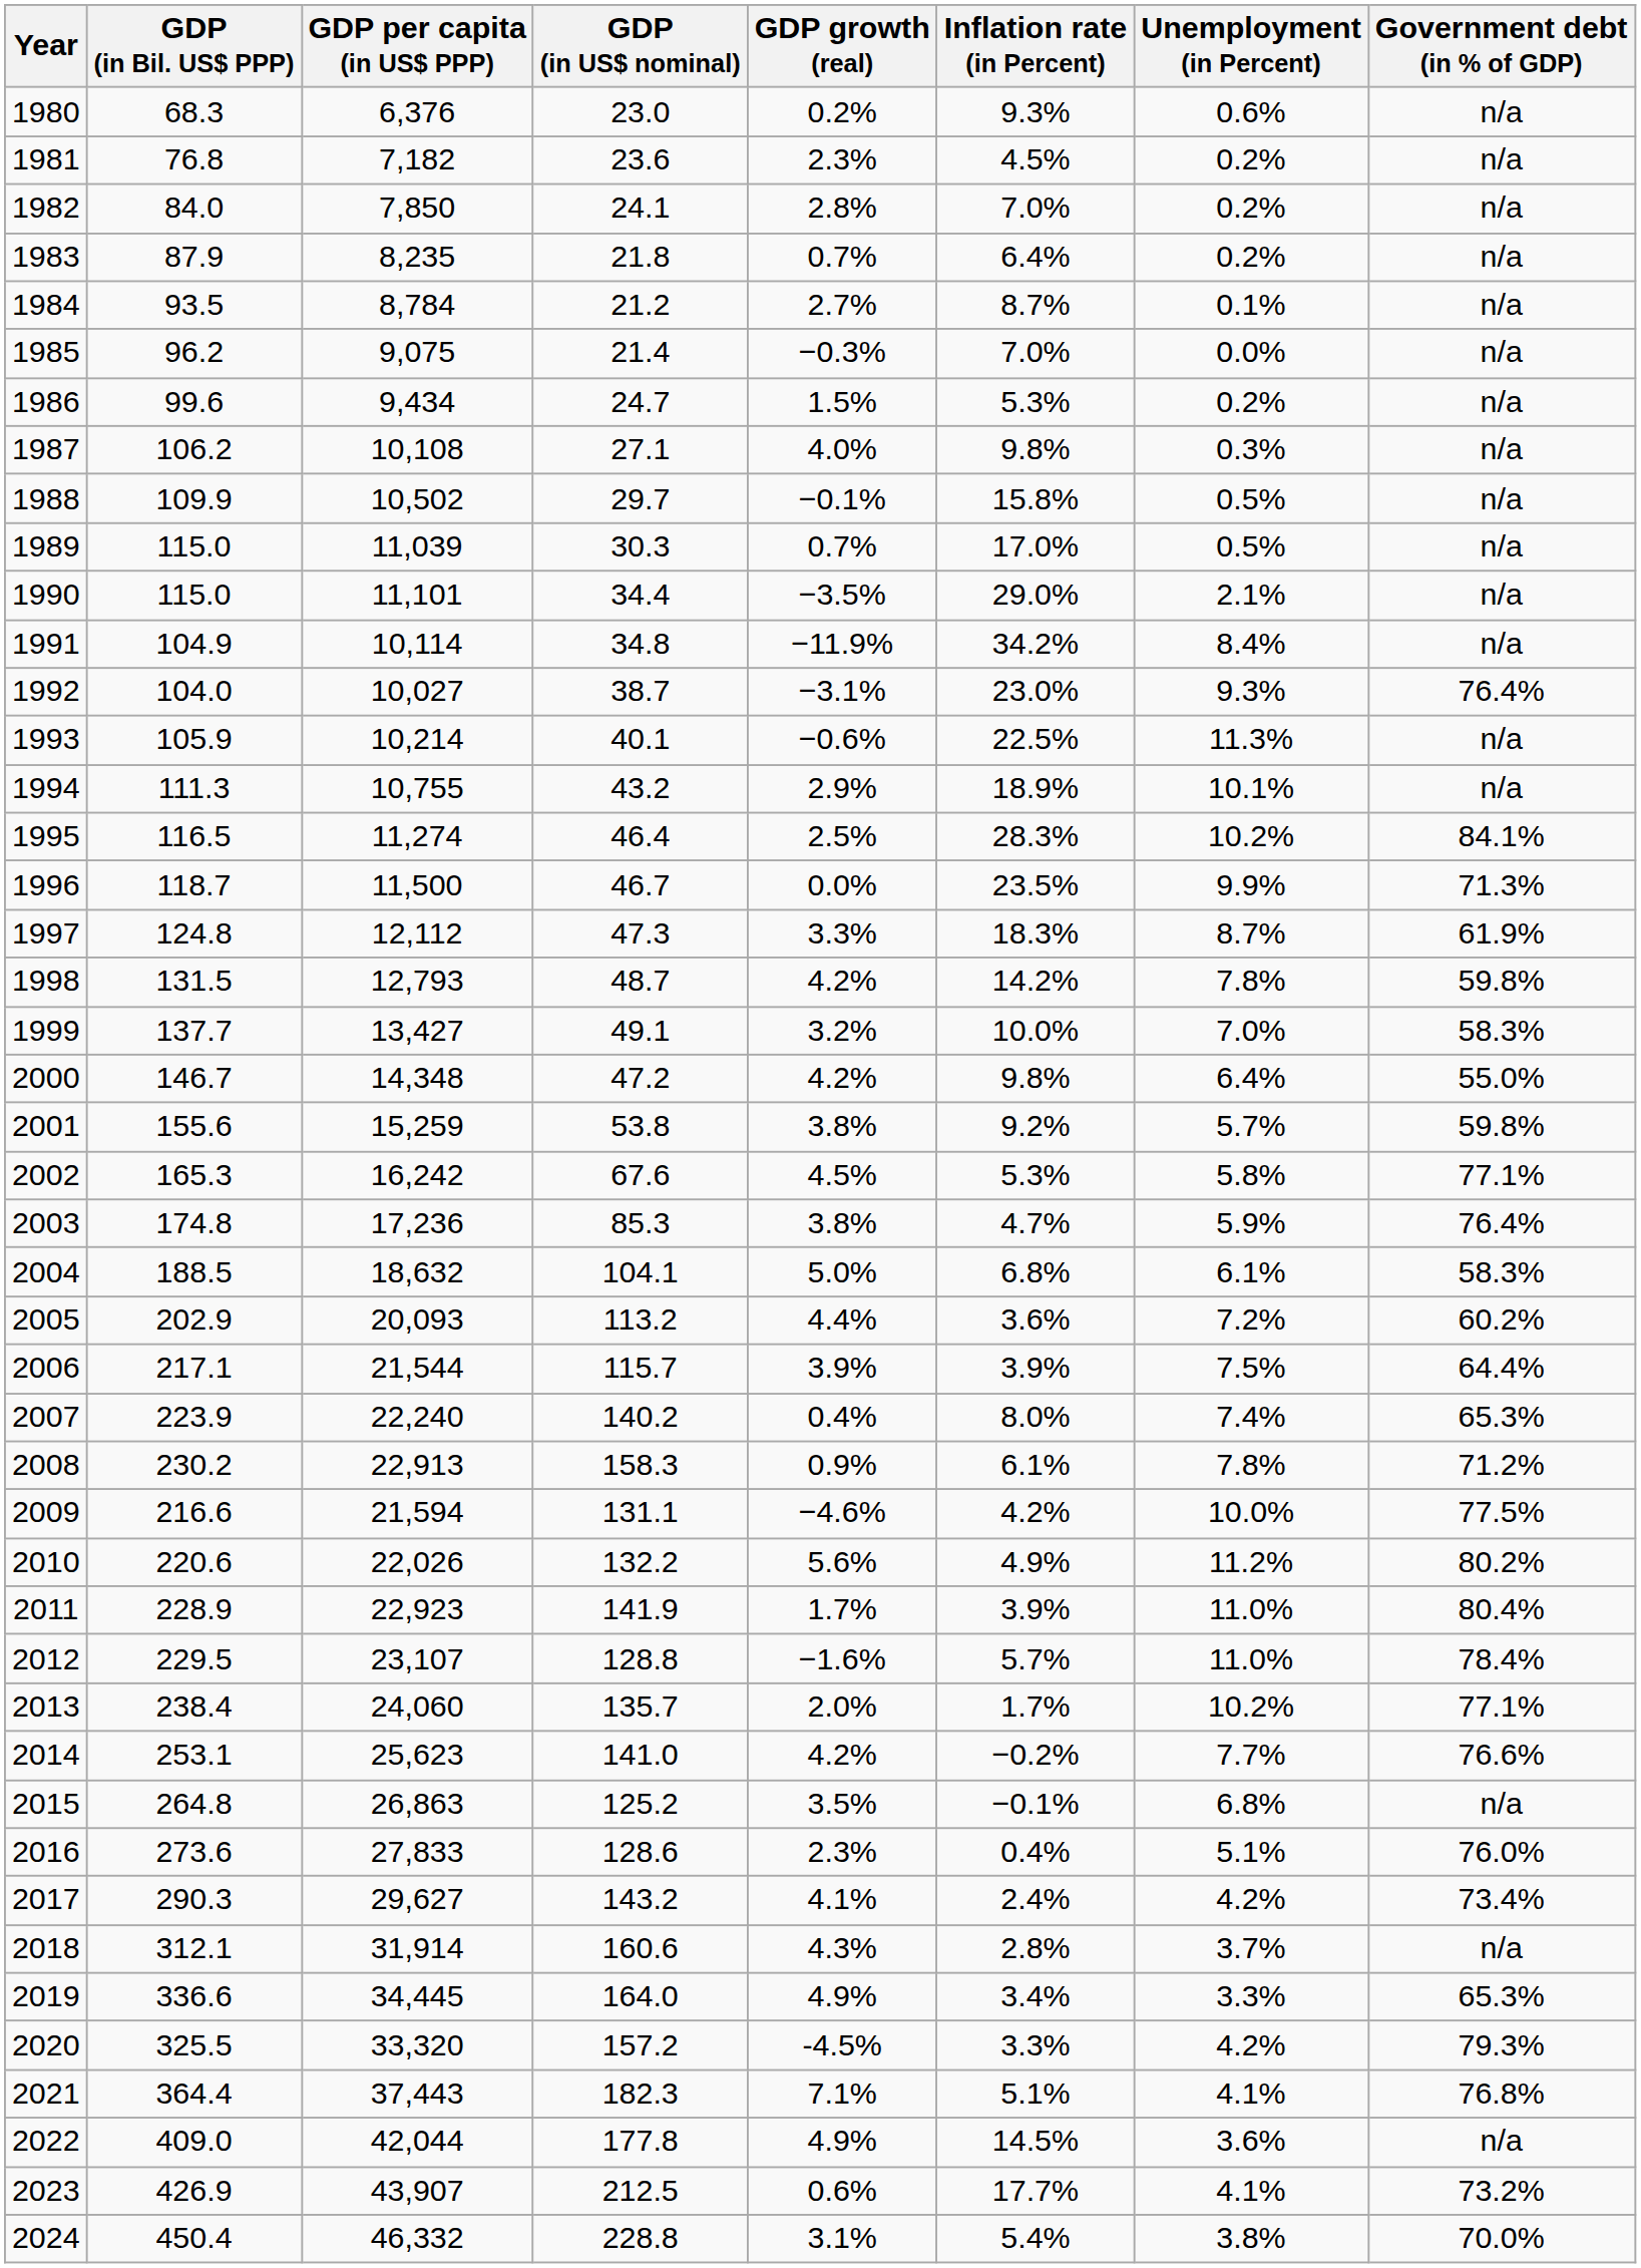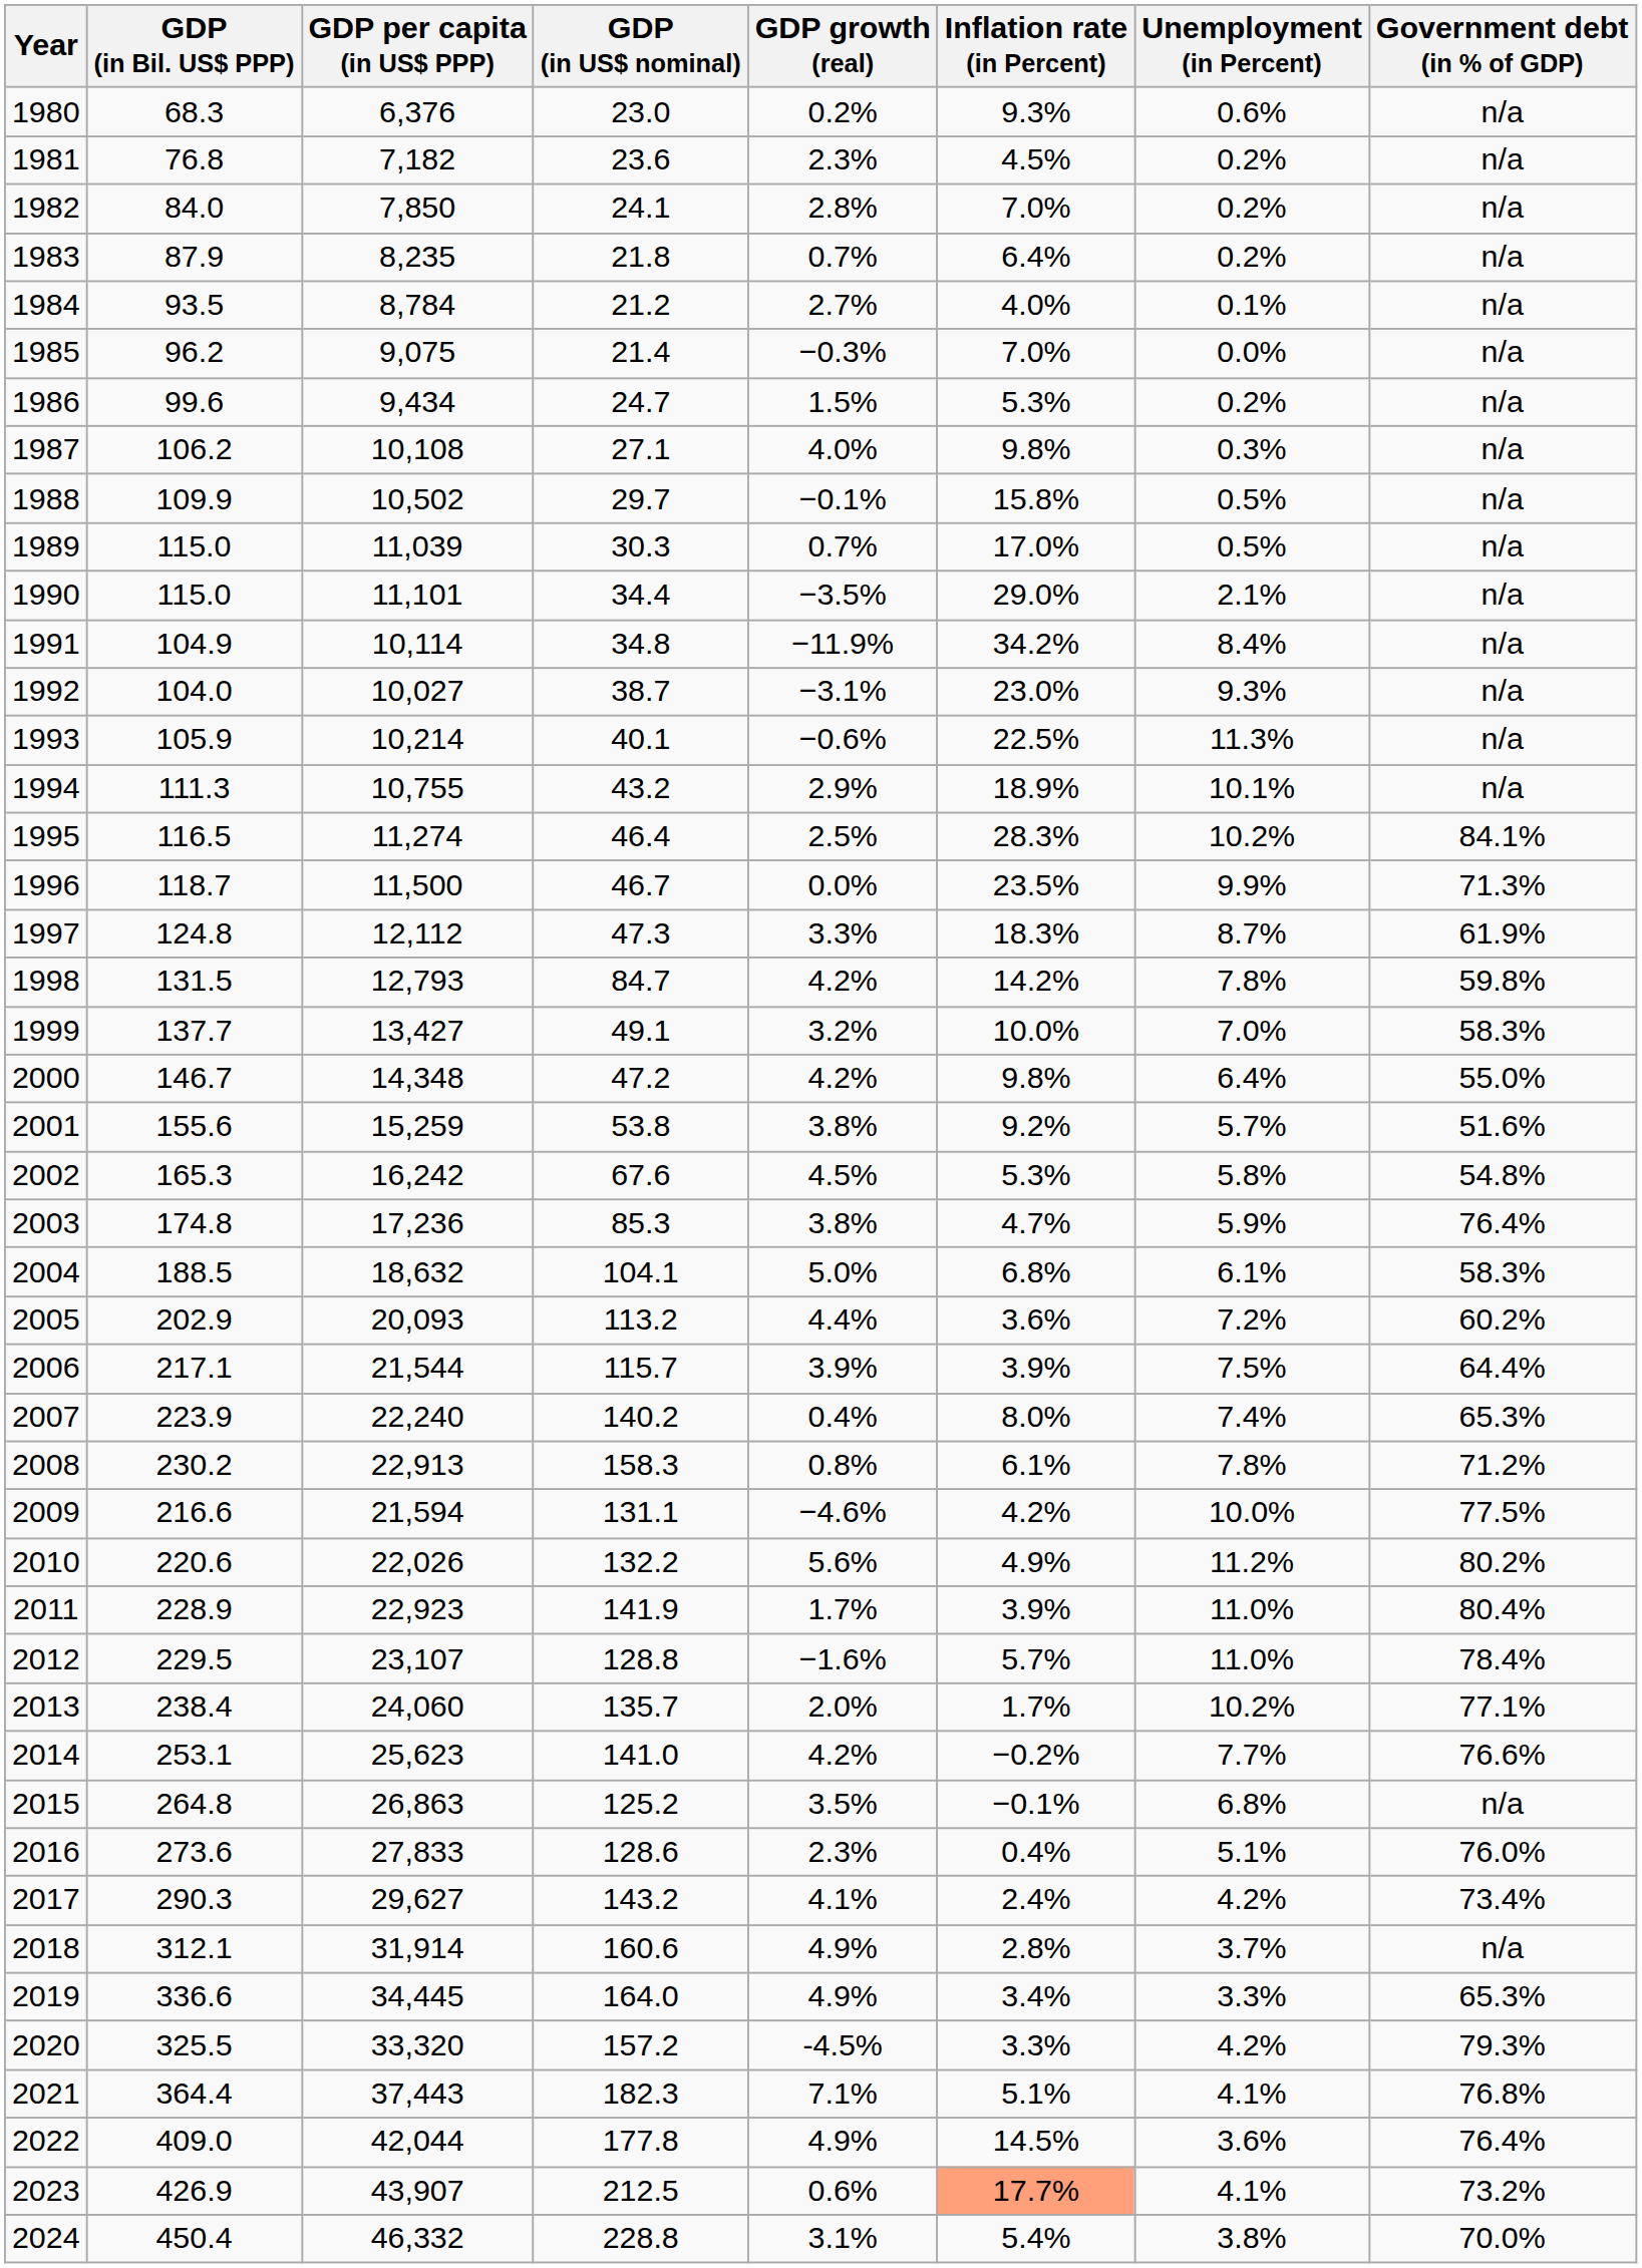1984 | Inflation rate (in Percent): 8.7% -> 4.0%
1992 | Government debt (in % of GDP): 76.4% -> n/a
1998 | GDP (in US$ nominal): 48.7 -> 84.7
2001 | Government debt (in % of GDP): 59.8% -> 51.6%
2002 | Government debt (in % of GDP): 77.1% -> 54.8%
2008 | GDP growth (real): 0.9% -> 0.8%
2018 | GDP growth (real): 4.3% -> 4.9%
2022 | Government debt (in % of GDP): n/a -> 76.4%
2023 | Inflation rate (in Percent): no background -> lightsalmon background
